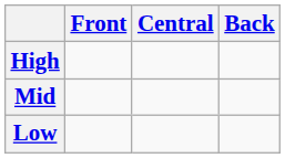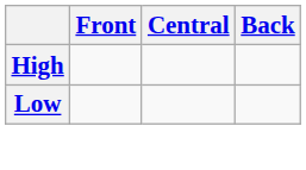- row: Mid
